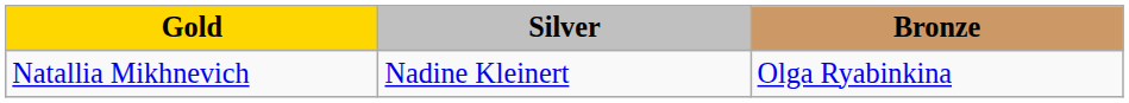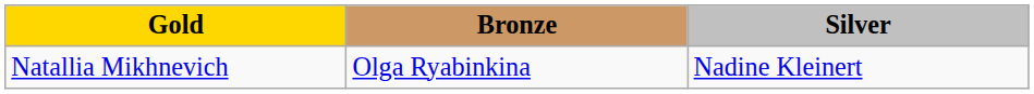columns swapped: Silver <-> Bronze
